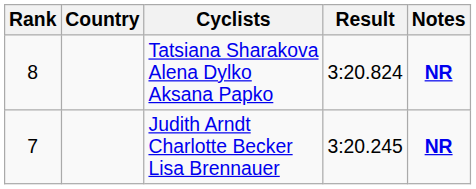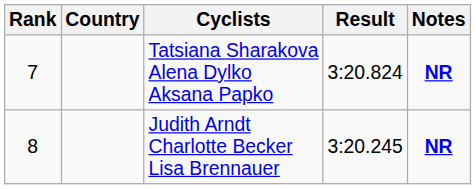Tatsiana Sharakova Alena Dylko Aksana Papko | Rank: 8 -> 7
Judith Arndt Charlotte Becker Lisa Brennauer | Rank: 7 -> 8
